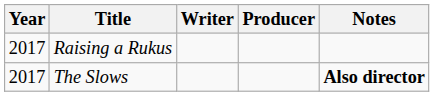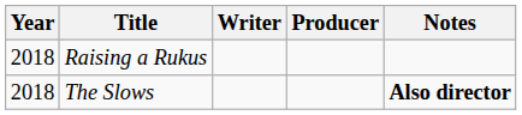Raising a Rukus | Year: 2017 -> 2018
The Slows | Year: 2017 -> 2018
